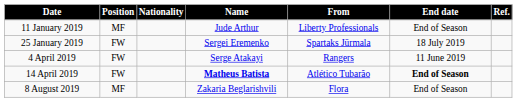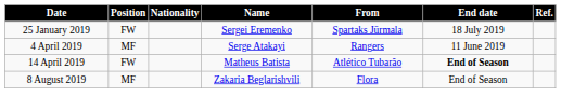- row: 11 January 2019 | MF | Jude Arthur | Liberty Professionals | End of Season
4 April 2019 | Position: FW -> MF
14 April 2019 | Name: bold -> normal
